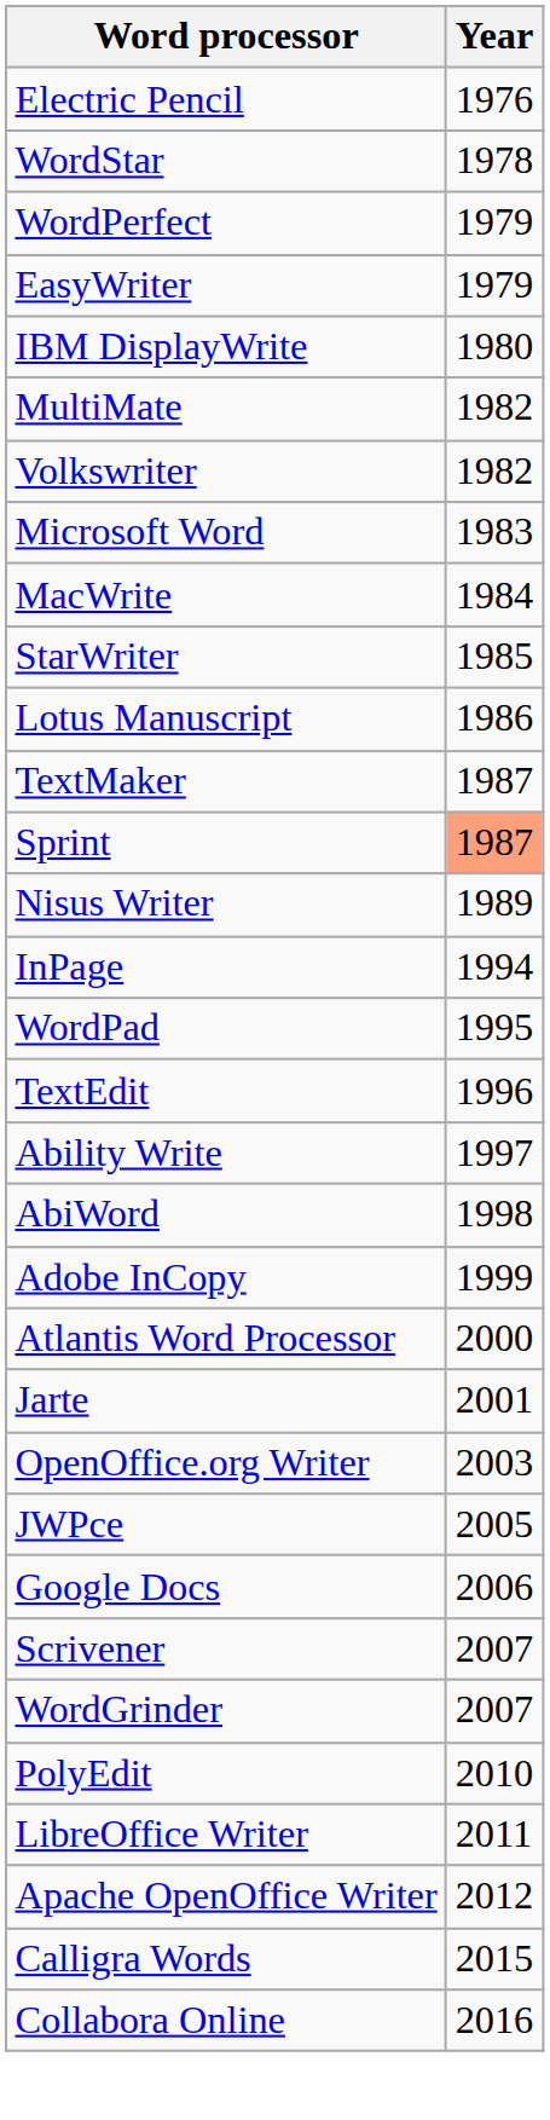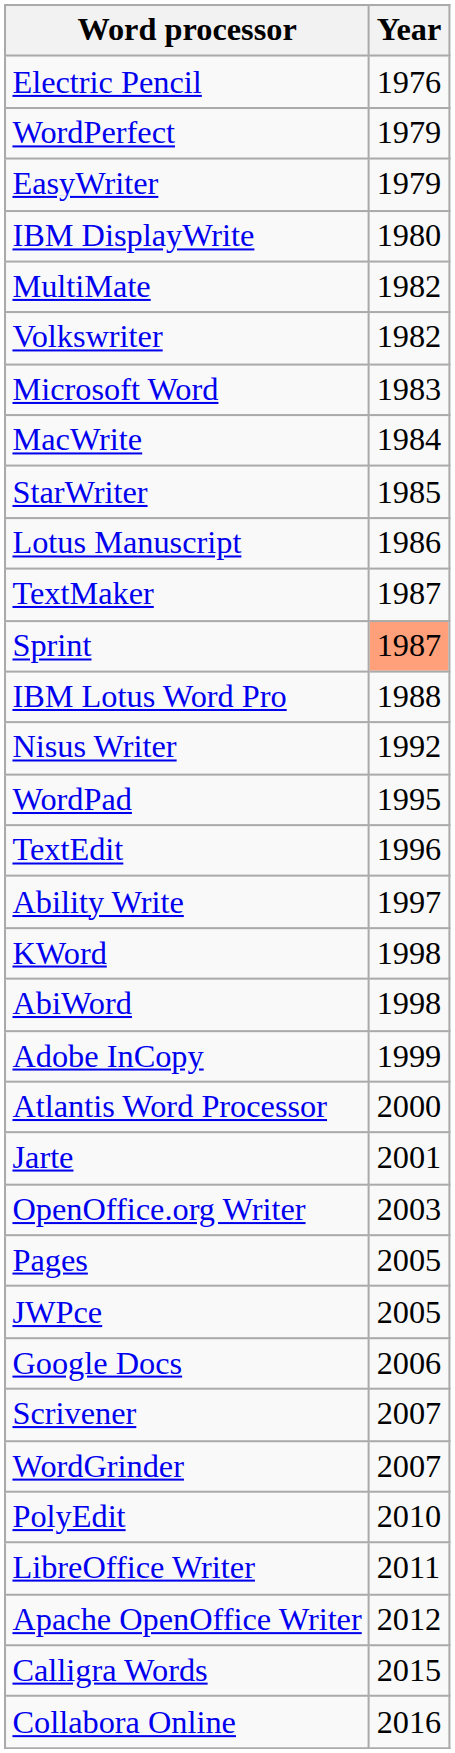- row: WordStar | 1978
+ row: IBM Lotus Word Pro | 1988
Nisus Writer | Year: 1989 -> 1992
- row: InPage | 1994
+ row: KWord | 1998
+ row: Pages | 2005
